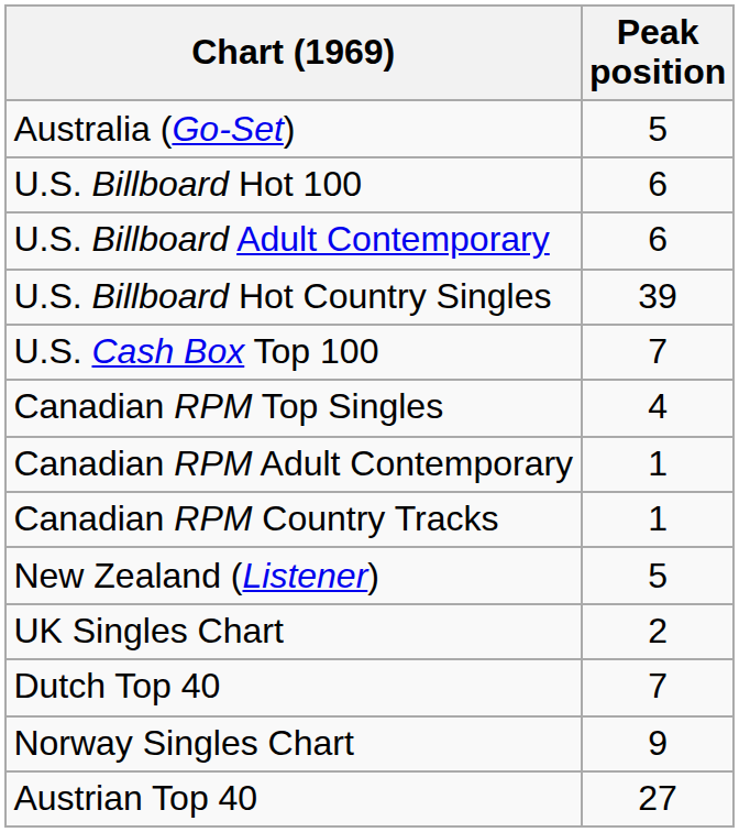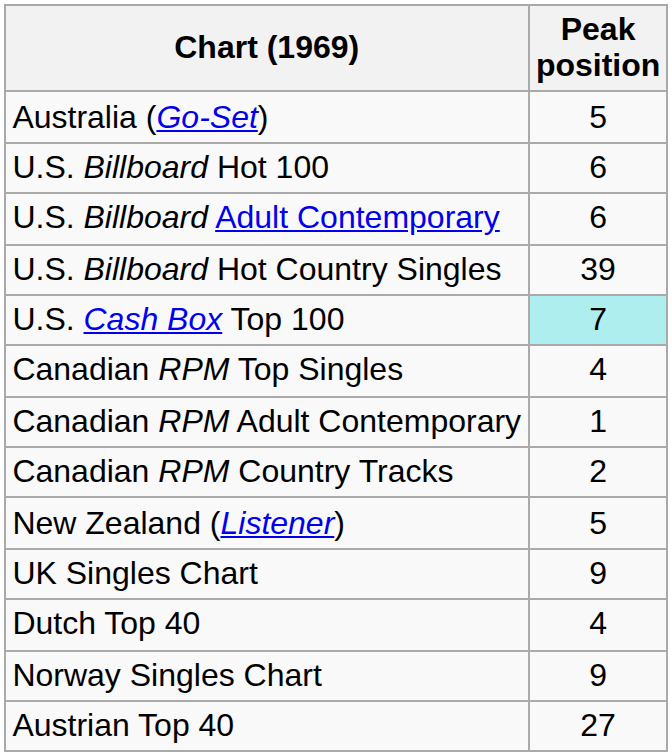U.S. Cash Box Top 100 | Peak position: no background -> paleturquoise background
Canadian RPM Country Tracks | Peak position: 1 -> 2
UK Singles Chart | Peak position: 2 -> 9
Dutch Top 40 | Peak position: 7 -> 4
